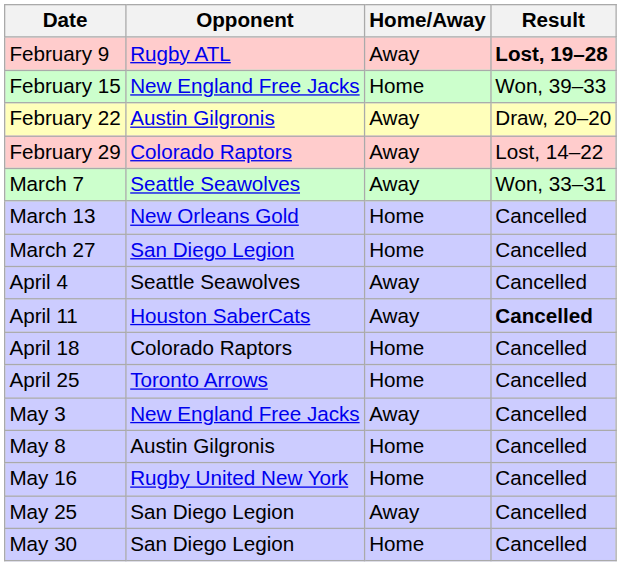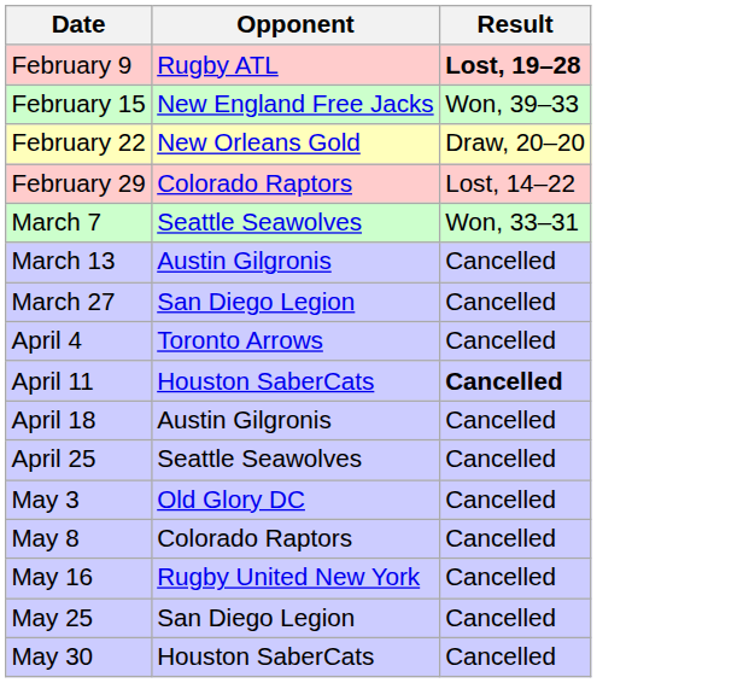- column: Home/Away | Away | Home | Away | Away | Away | Home | Home | Away | Away | Home | Home | Away | Home | Home | Away | Home
February 22 | Opponent: Austin Gilgronis -> New Orleans Gold
March 13 | Opponent: New Orleans Gold -> Austin Gilgronis
April 4 | Opponent: Seattle Seawolves -> Toronto Arrows
April 18 | Opponent: Colorado Raptors -> Austin Gilgronis
April 25 | Opponent: Toronto Arrows -> Seattle Seawolves
May 3 | Opponent: New England Free Jacks -> Old Glory DC
May 8 | Opponent: Austin Gilgronis -> Colorado Raptors
May 30 | Opponent: San Diego Legion -> Houston SaberCats
